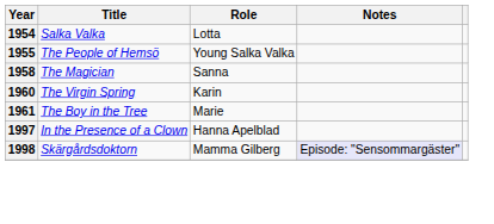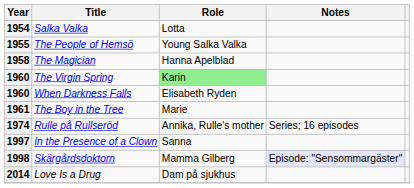1958 | Role: Sanna -> Hanna Apelblad
1960 / The Virgin Spring | Role: no background -> lightgreen background
+ row: 1960 | When Darkness Falls | Elisabeth Ryden
+ row: 1974 | Rulle på Rullseröd | Annika, Rulle's mother | Series; 16 episodes
1997 | Role: Hanna Apelblad -> Sanna
+ row: 2014 | Love Is a Drug | Dam på sjukhus
